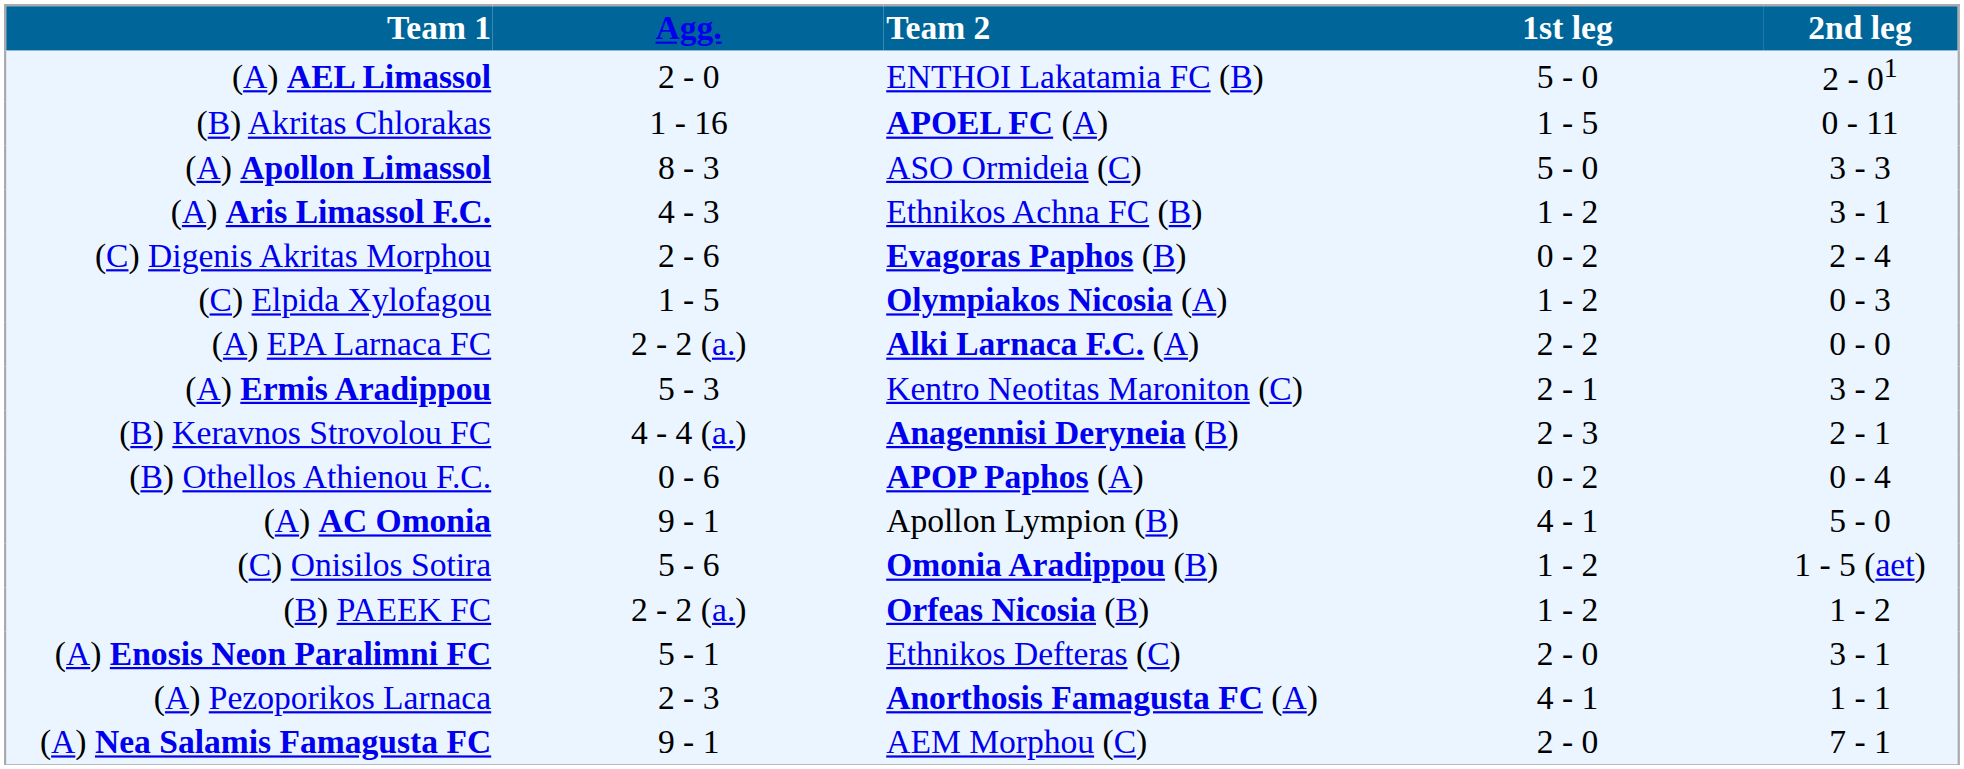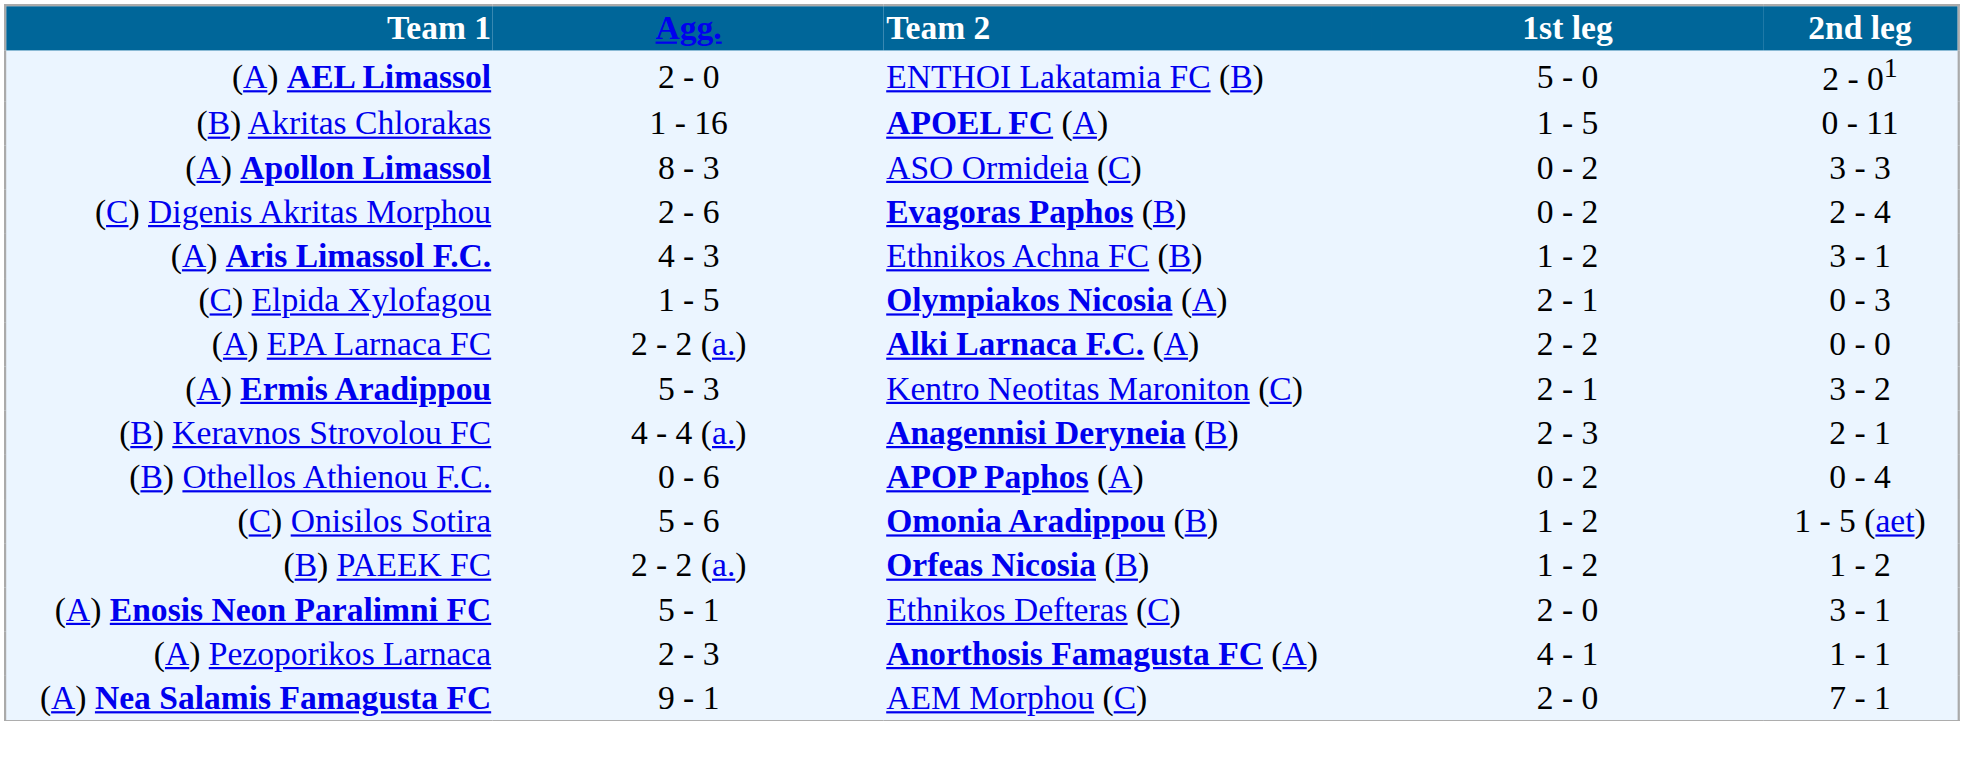(A) Apollon Limassol | 1st leg: 5 - 0 -> 0 - 2
rows swapped: (A) Aris Limassol F.C. <-> (C) Digenis Akritas Morphou
(C) Elpida Xylofagou | 1st leg: 1 - 2 -> 2 - 1
- row: (A) AC Omonia | 9 - 1 | Apollon Lympion (B) | 4 - 1 | 5 - 0
